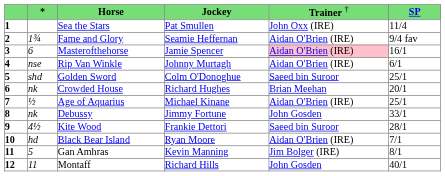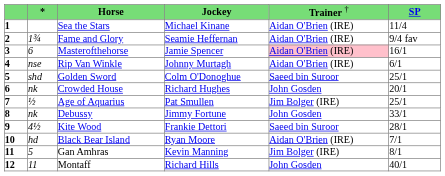Sea the Stars | column 4: Pat Smullen -> Michael Kinane
Sea the Stars | column 5: John Oxx (IRE) -> Aidan O'Brien (IRE)
Crowded House | column 5: Brian Meehan -> John Gosden
Age of Aquarius | column 4: Michael Kinane -> Pat Smullen
Age of Aquarius | column 5: Aidan O'Brien (IRE) -> Jim Bolger (IRE)
